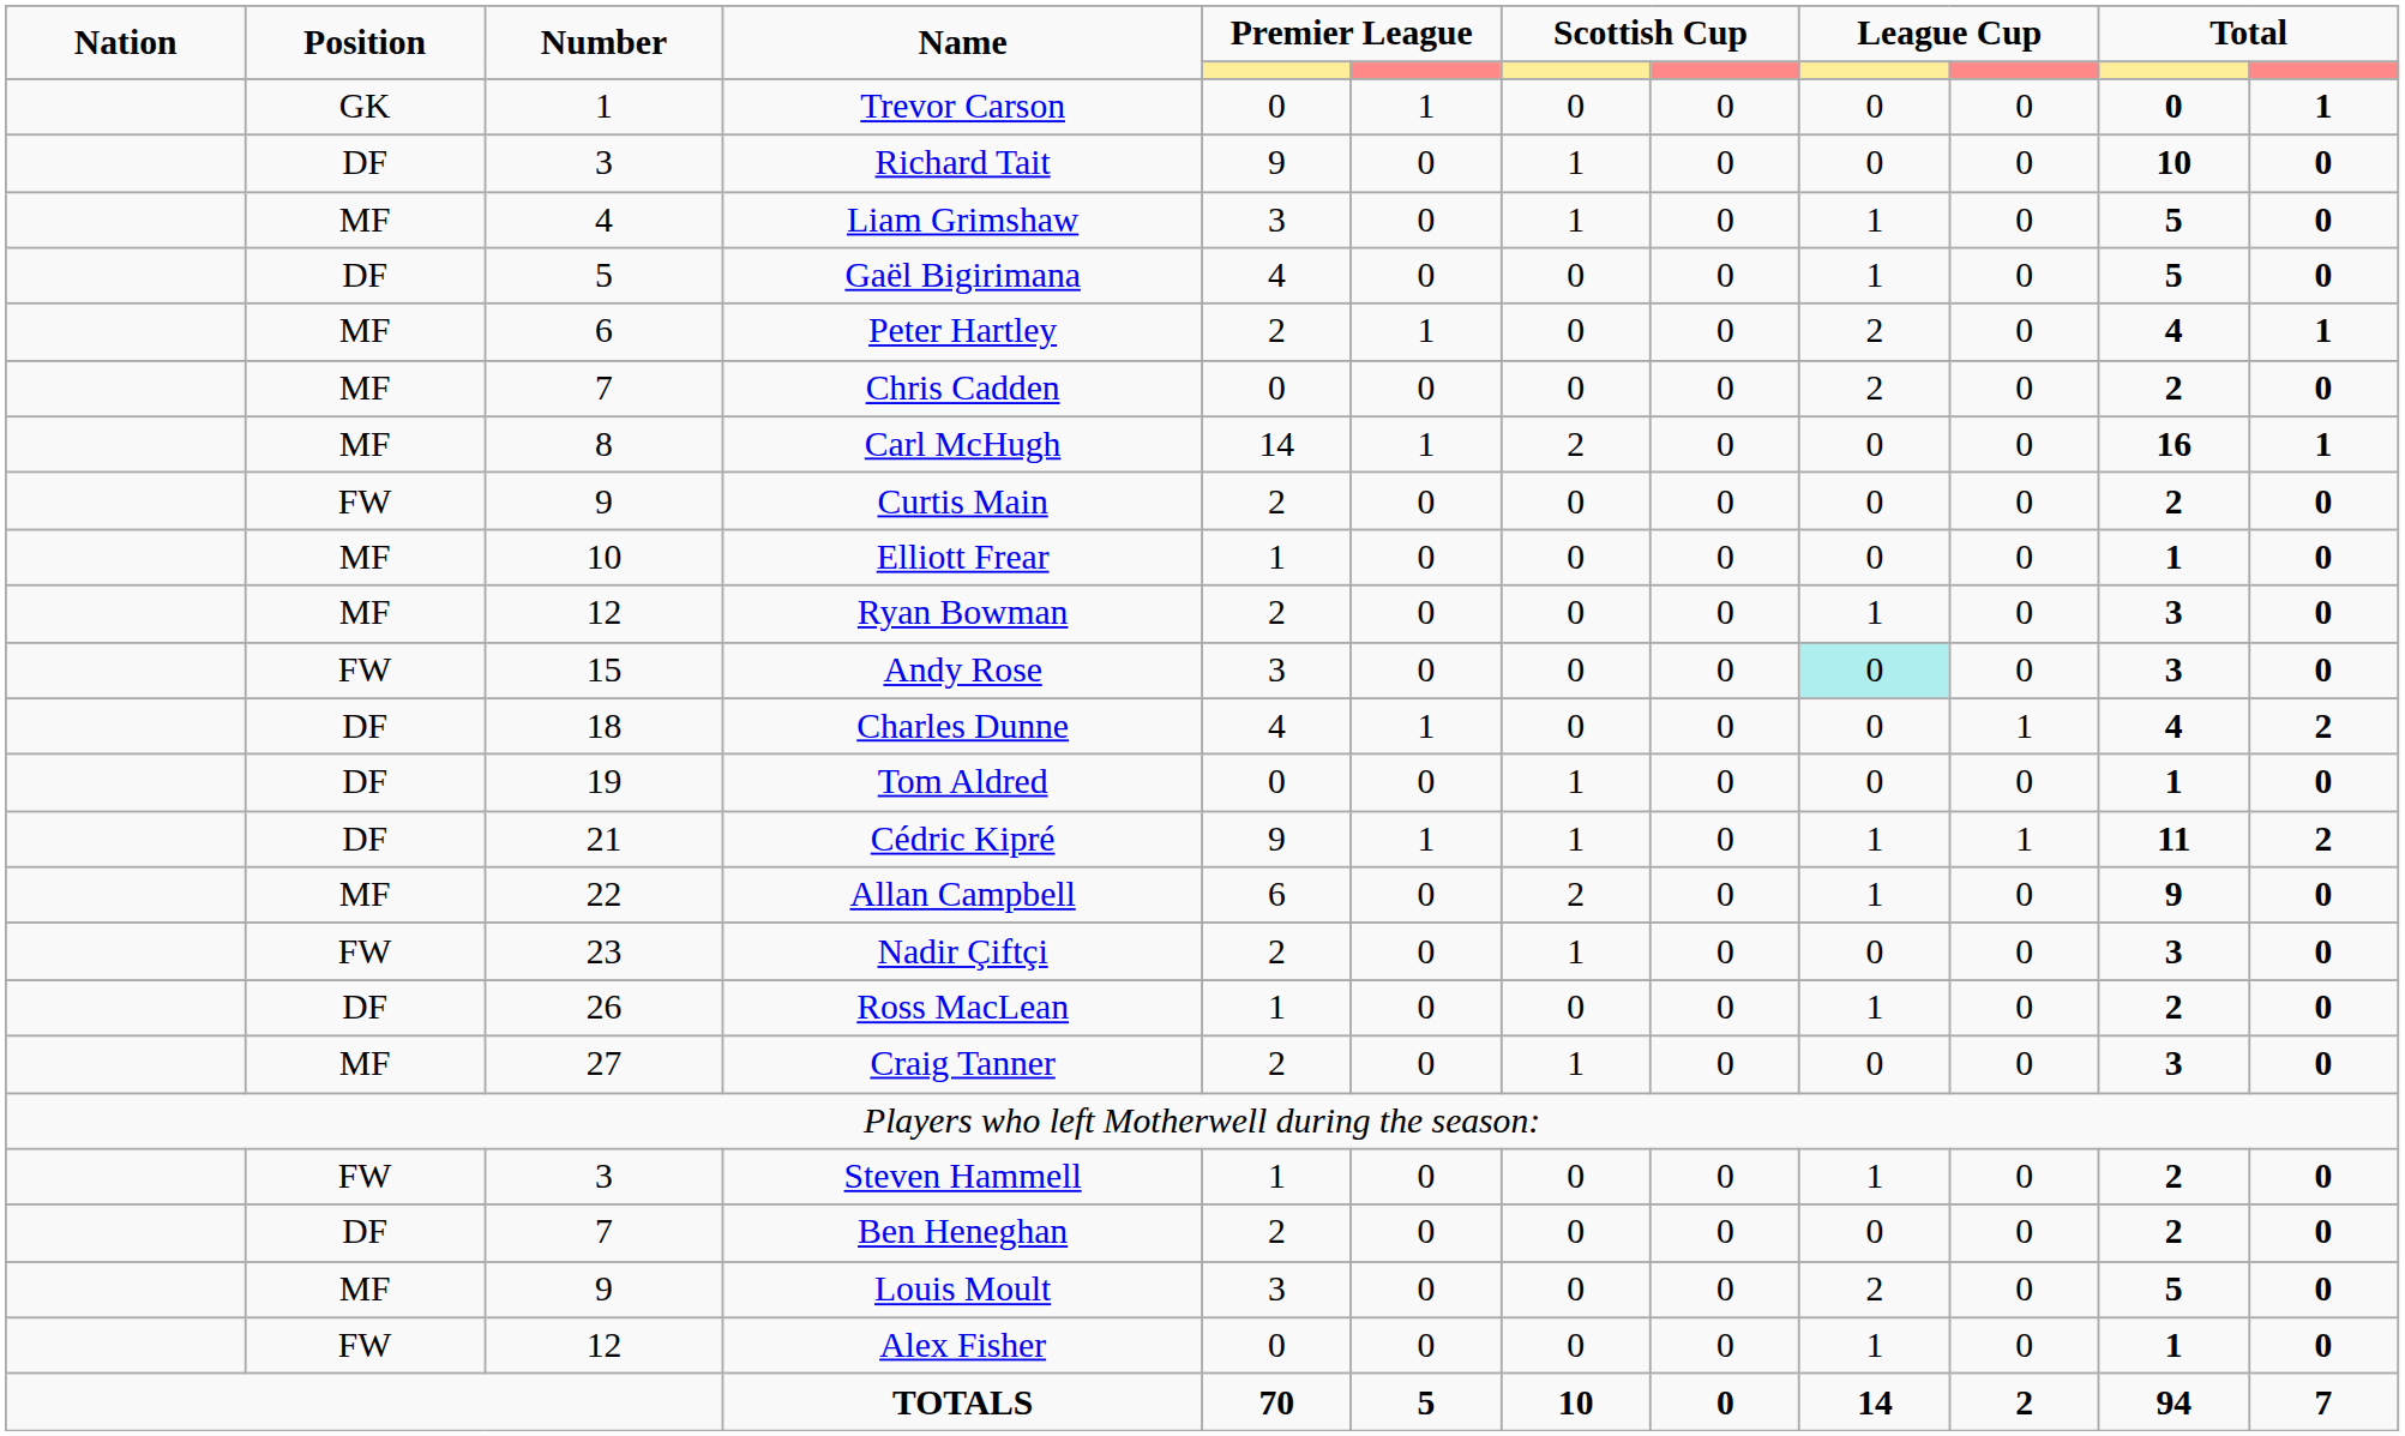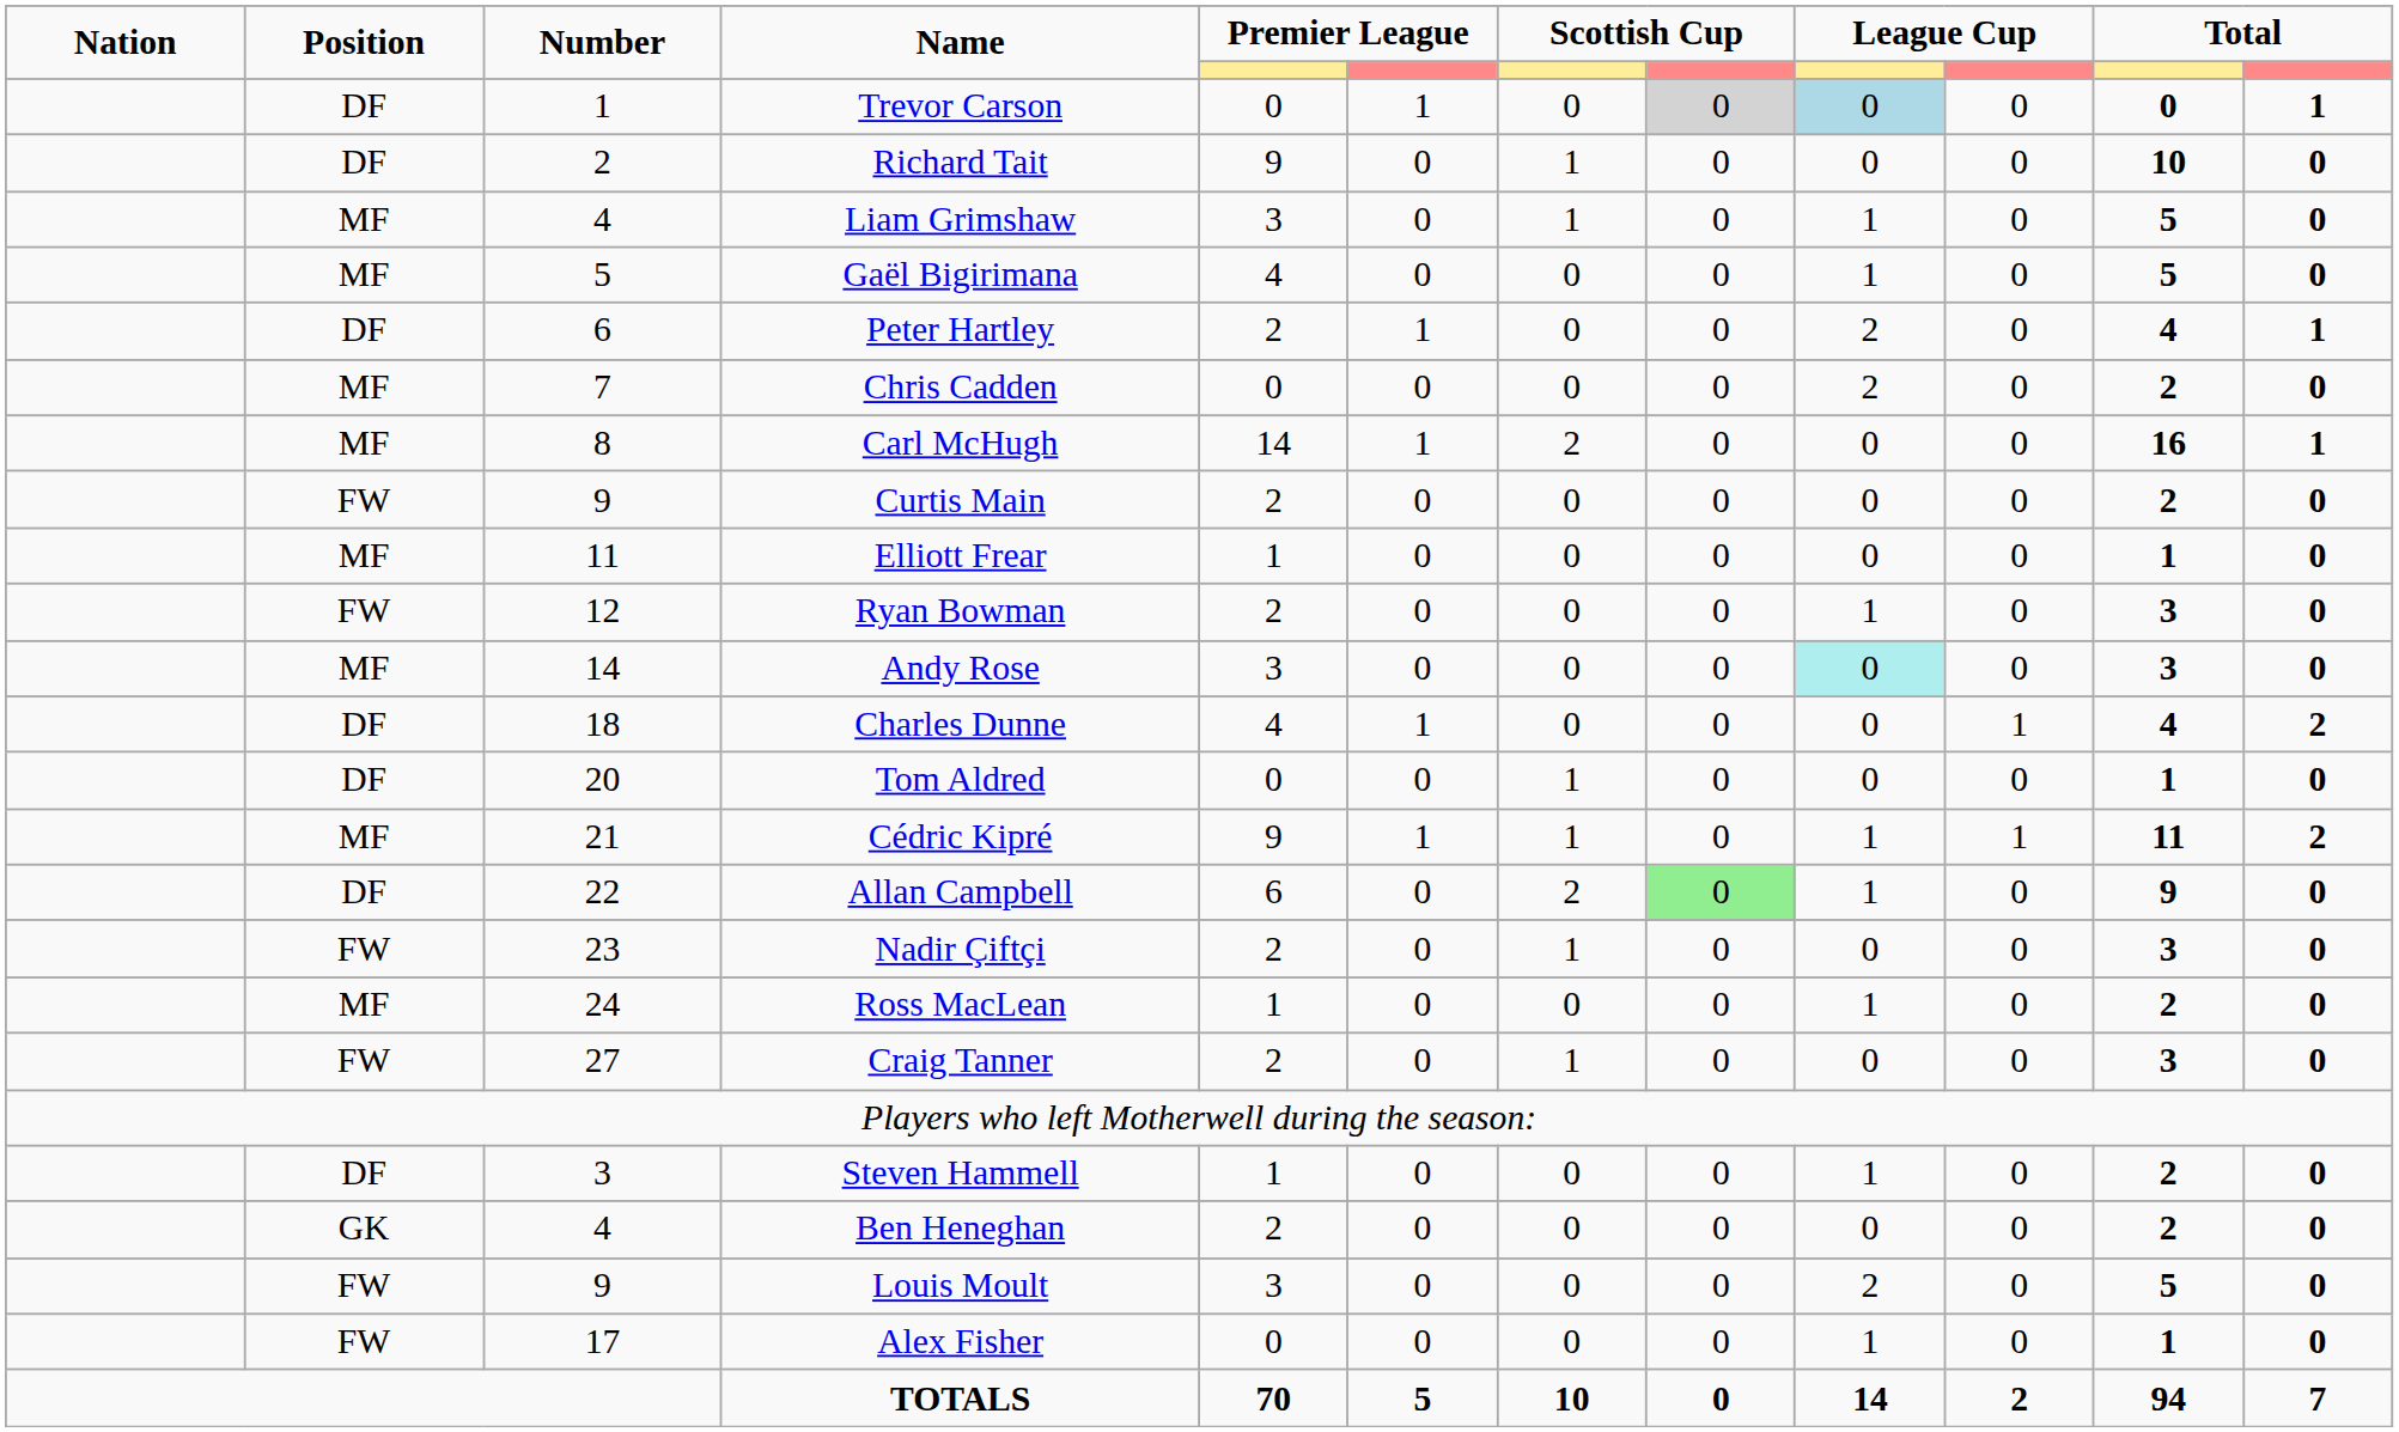Trevor Carson | Position: GK -> DF
Trevor Carson | column 8: no background -> lightgrey background
Trevor Carson | column 9: no background -> lightblue background
Richard Tait | Number: 3 -> 2
Gaël Bigirimana | Position: DF -> MF
Peter Hartley | Position: MF -> DF
Elliott Frear | Number: 10 -> 11
Ryan Bowman | Position: MF -> FW
Andy Rose | Position: FW -> MF
Andy Rose | Number: 15 -> 14
Tom Aldred | Number: 19 -> 20
Cédric Kipré | Position: DF -> MF
Allan Campbell | Position: MF -> DF
Allan Campbell | column 8: no background -> lightgreen background
Ross MacLean | Position: DF -> MF
Ross MacLean | Number: 26 -> 24
Craig Tanner | Position: MF -> FW
Steven Hammell | Position: FW -> DF
Ben Heneghan | Position: DF -> GK
Ben Heneghan | Number: 7 -> 4
Louis Moult | Position: MF -> FW
Alex Fisher | Number: 12 -> 17
